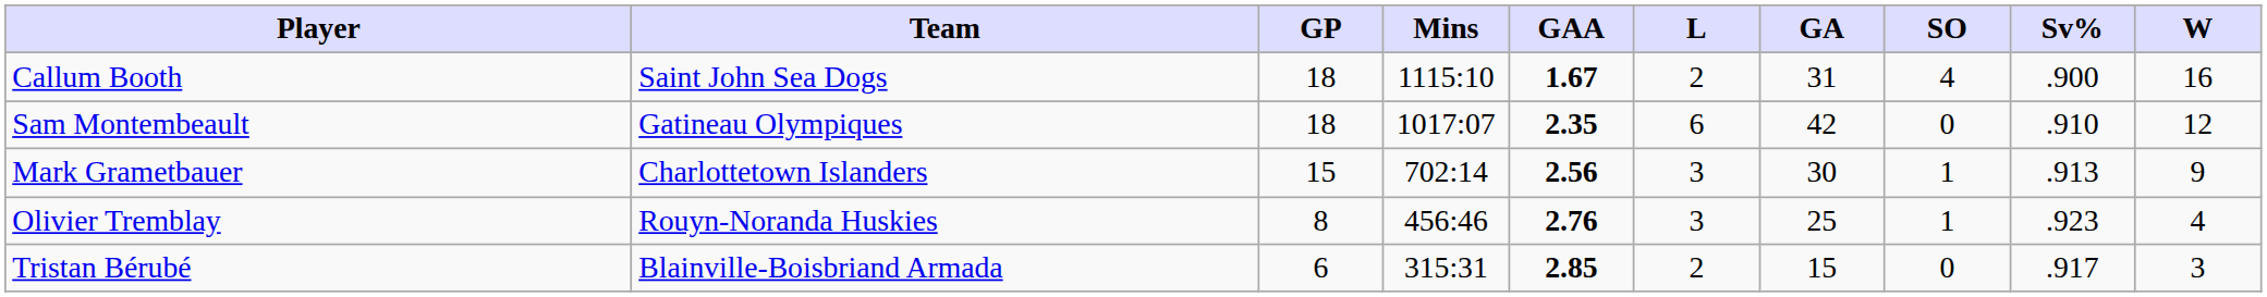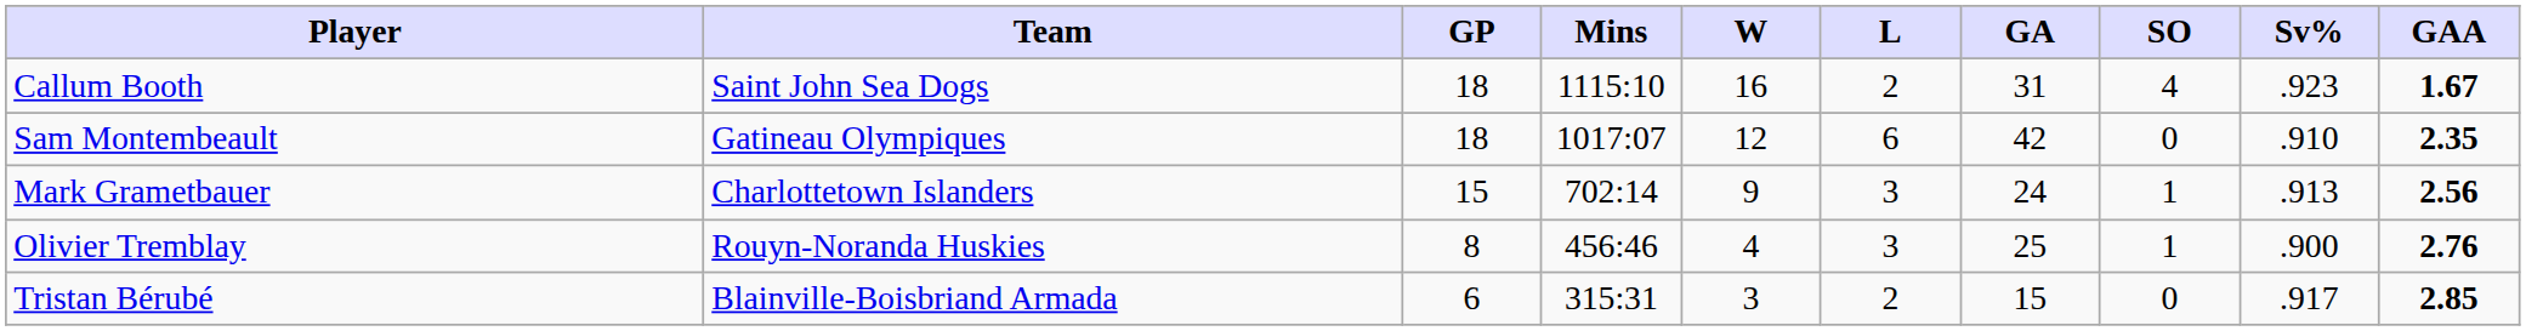columns swapped: W <-> GAA
Callum Booth | Sv%: .900 -> .923
Mark Grametbauer | GA: 30 -> 24
Olivier Tremblay | Sv%: .923 -> .900
